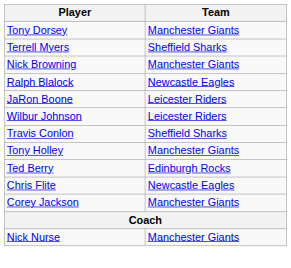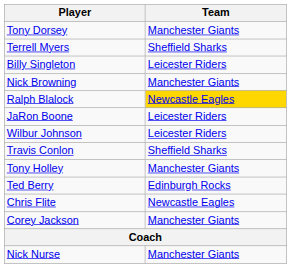+ row: Billy Singleton | Leicester Riders
Ralph Blalock | Team: no background -> gold background
